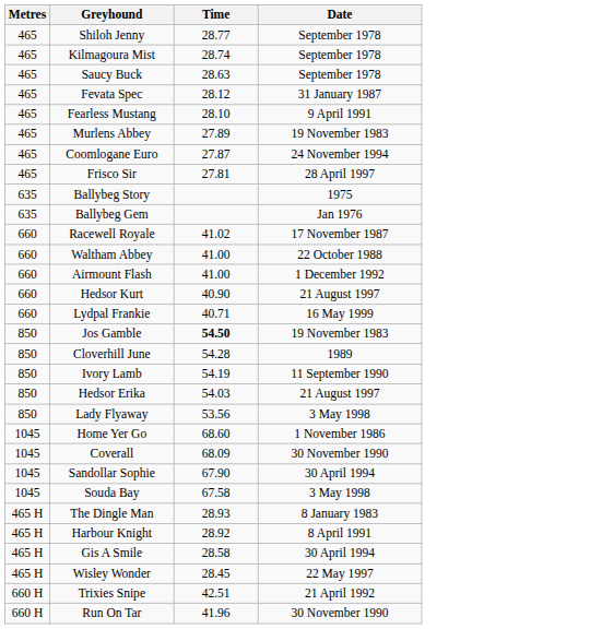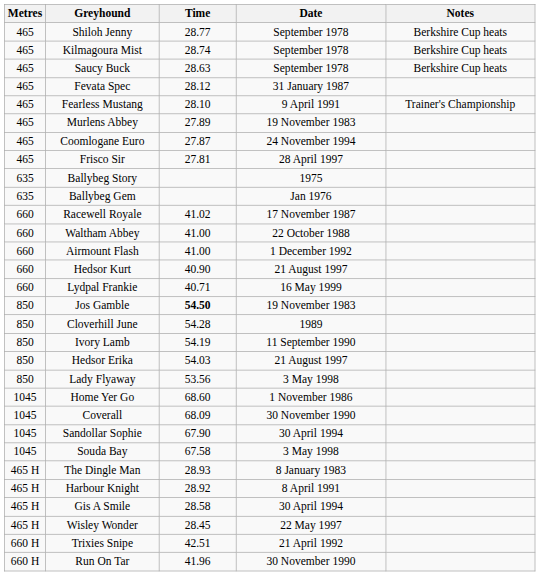+ column: Notes | Berkshire Cup heats | Berkshire Cup heats | Berkshire Cup heats | Trainer's Championship
